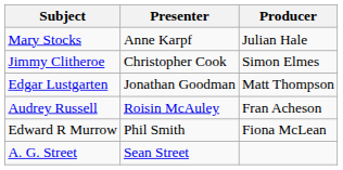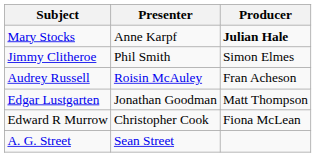Mary Stocks | Producer: normal -> bold
Jimmy Clitheroe | Presenter: Christopher Cook -> Phil Smith
rows swapped: Edgar Lustgarten <-> Audrey Russell
Edward R Murrow | Presenter: Phil Smith -> Christopher Cook
